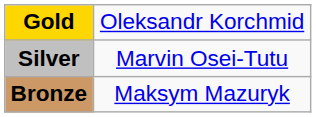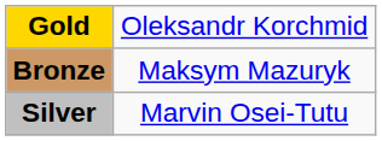rows swapped: Silver <-> Bronze
